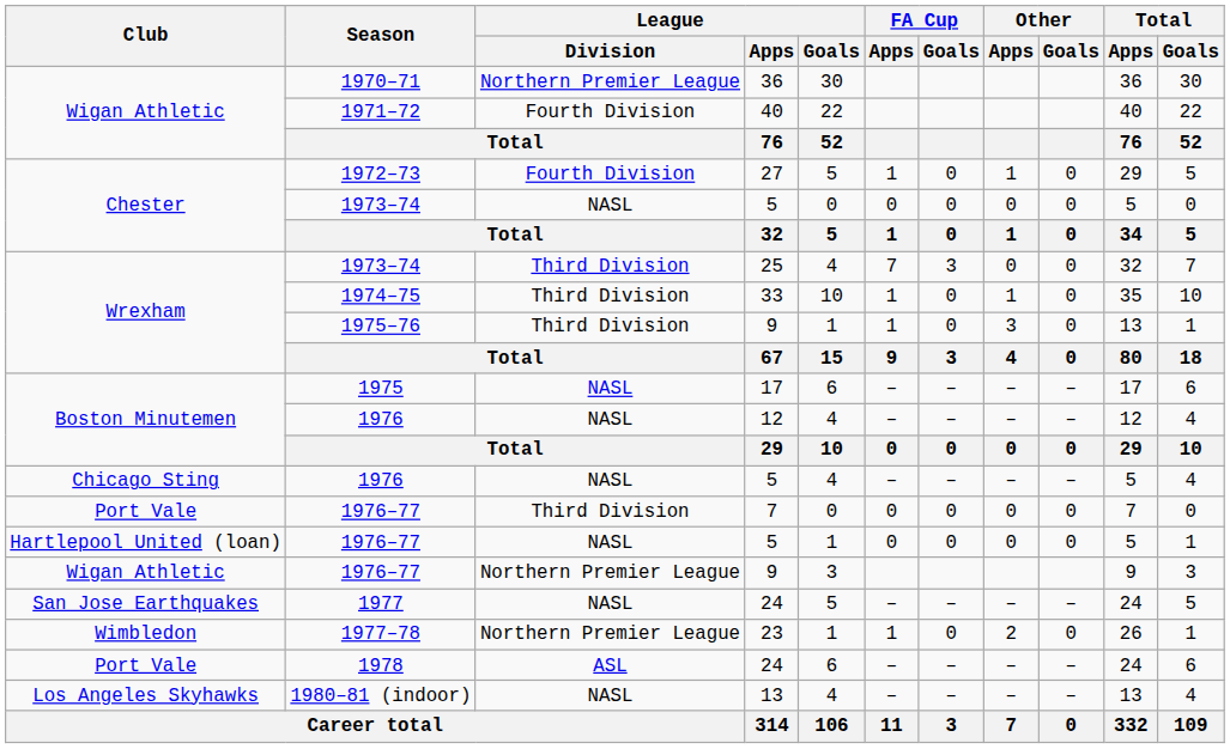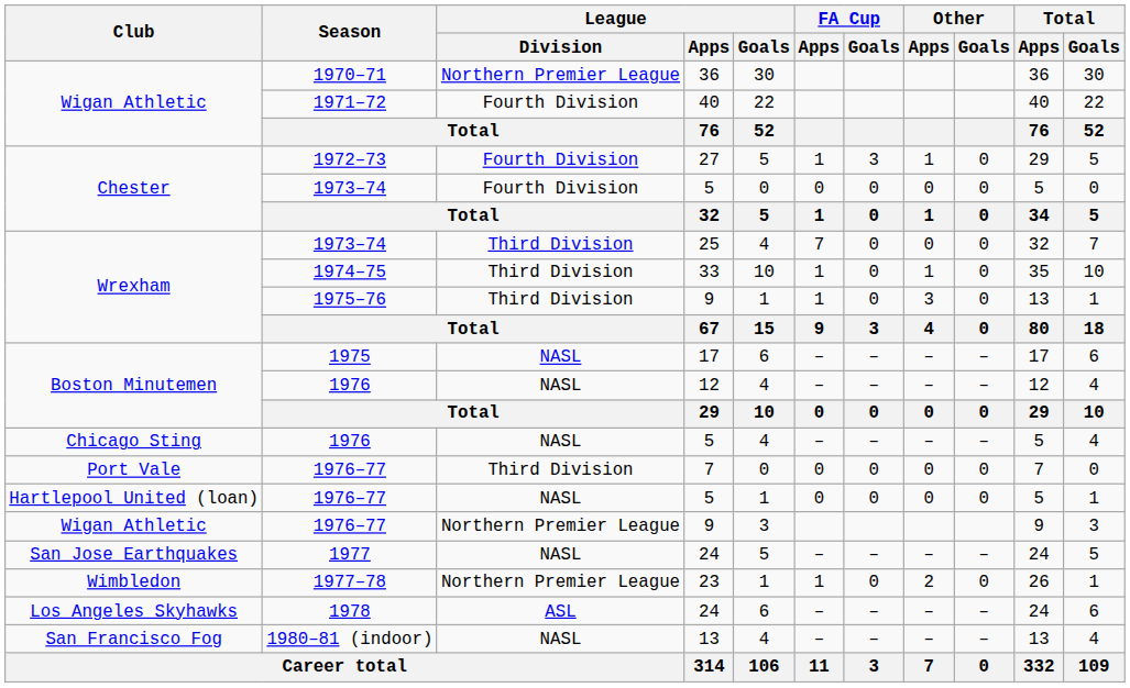1972–73 | FA Cup / Goals: 0 -> 3
1973–74 / 5 | League / Division: NASL -> Fourth Division
1973–74 / 25 | FA Cup / Goals: 3 -> 0
1978 | Club: Port Vale -> Los Angeles Skyhawks
1980–81 (indoor) | Club: Los Angeles Skyhawks -> San Francisco Fog
